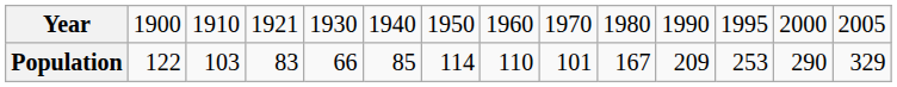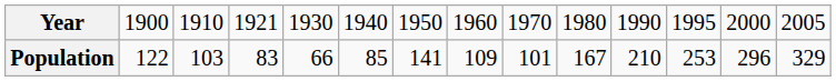Population | column 7: 114 -> 141
Population | column 8: 110 -> 109
Population | column 11: 209 -> 210
Population | column 13: 290 -> 296
